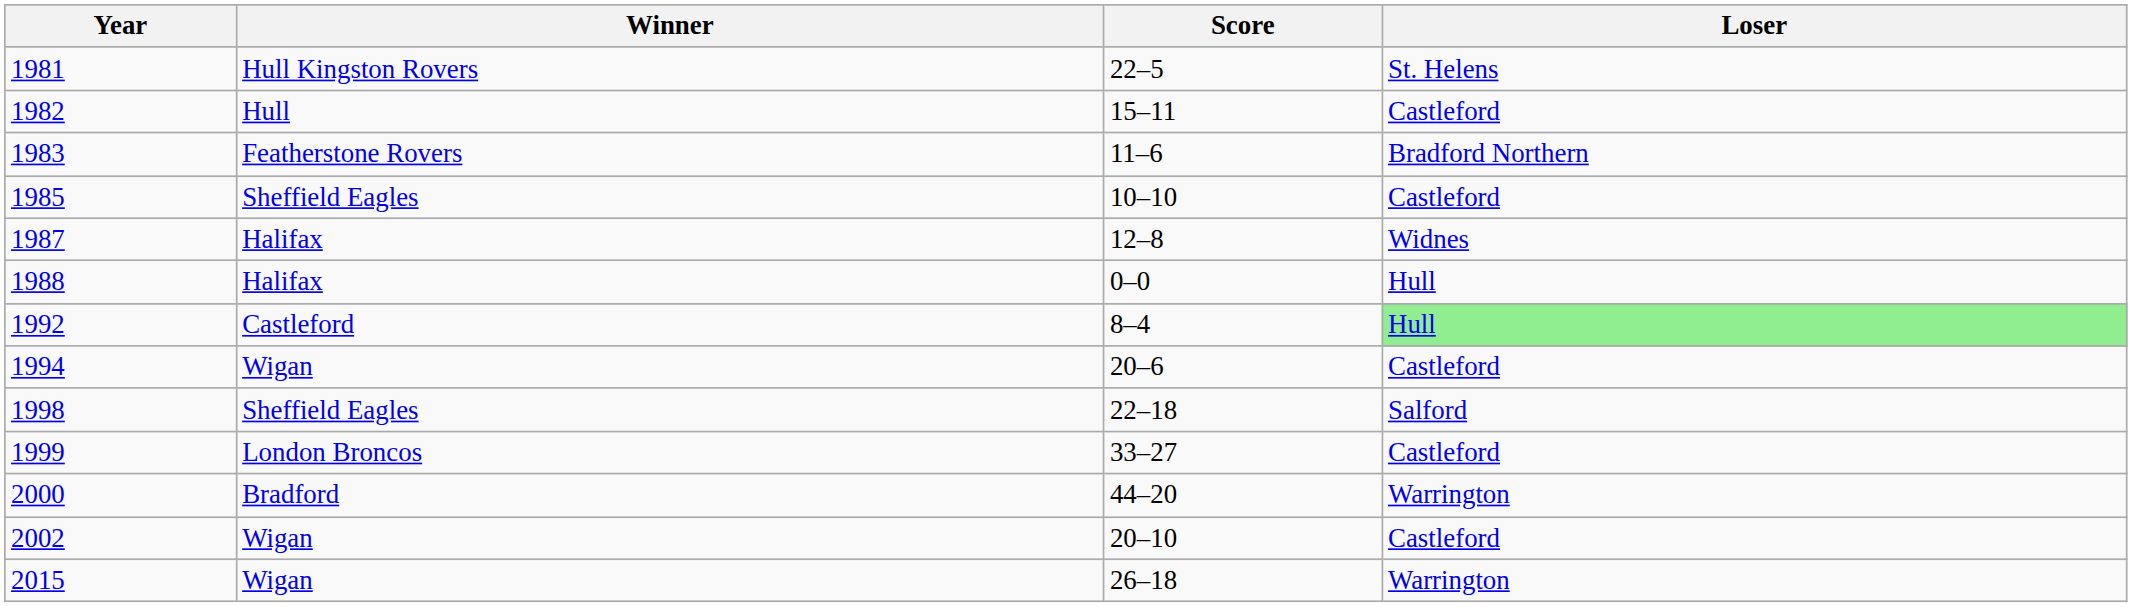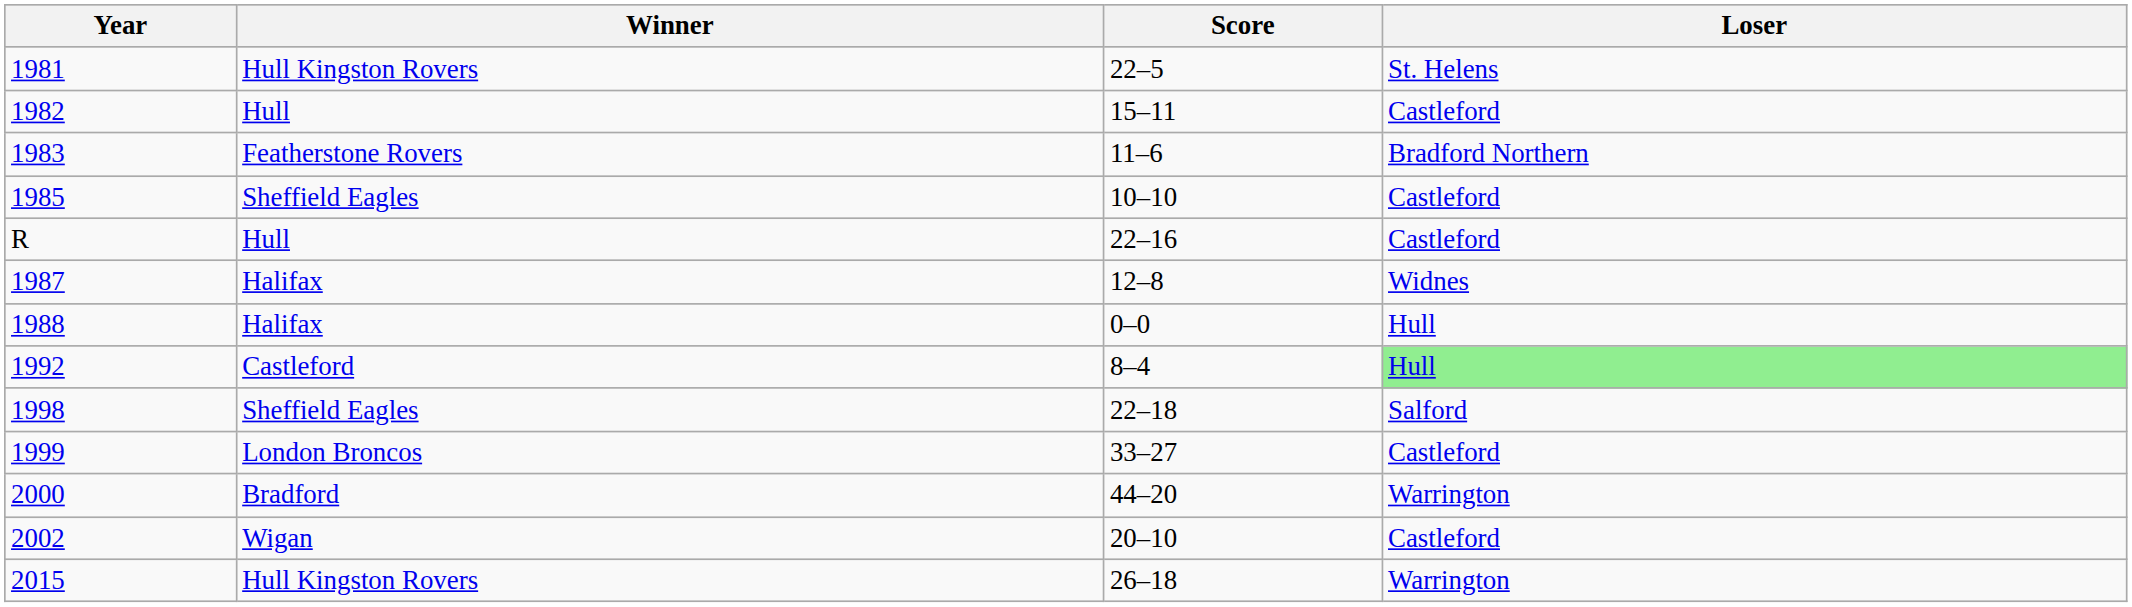+ row: R | Hull | 22–16 | Castleford
- row: 1994 | Wigan | 20–6 | Castleford
2015 | Winner: Wigan -> Hull Kingston Rovers
